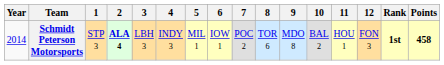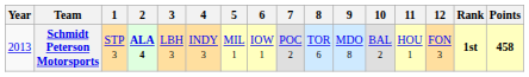Schmidt Peterson Motorsports | Year: 2014 -> 2013
